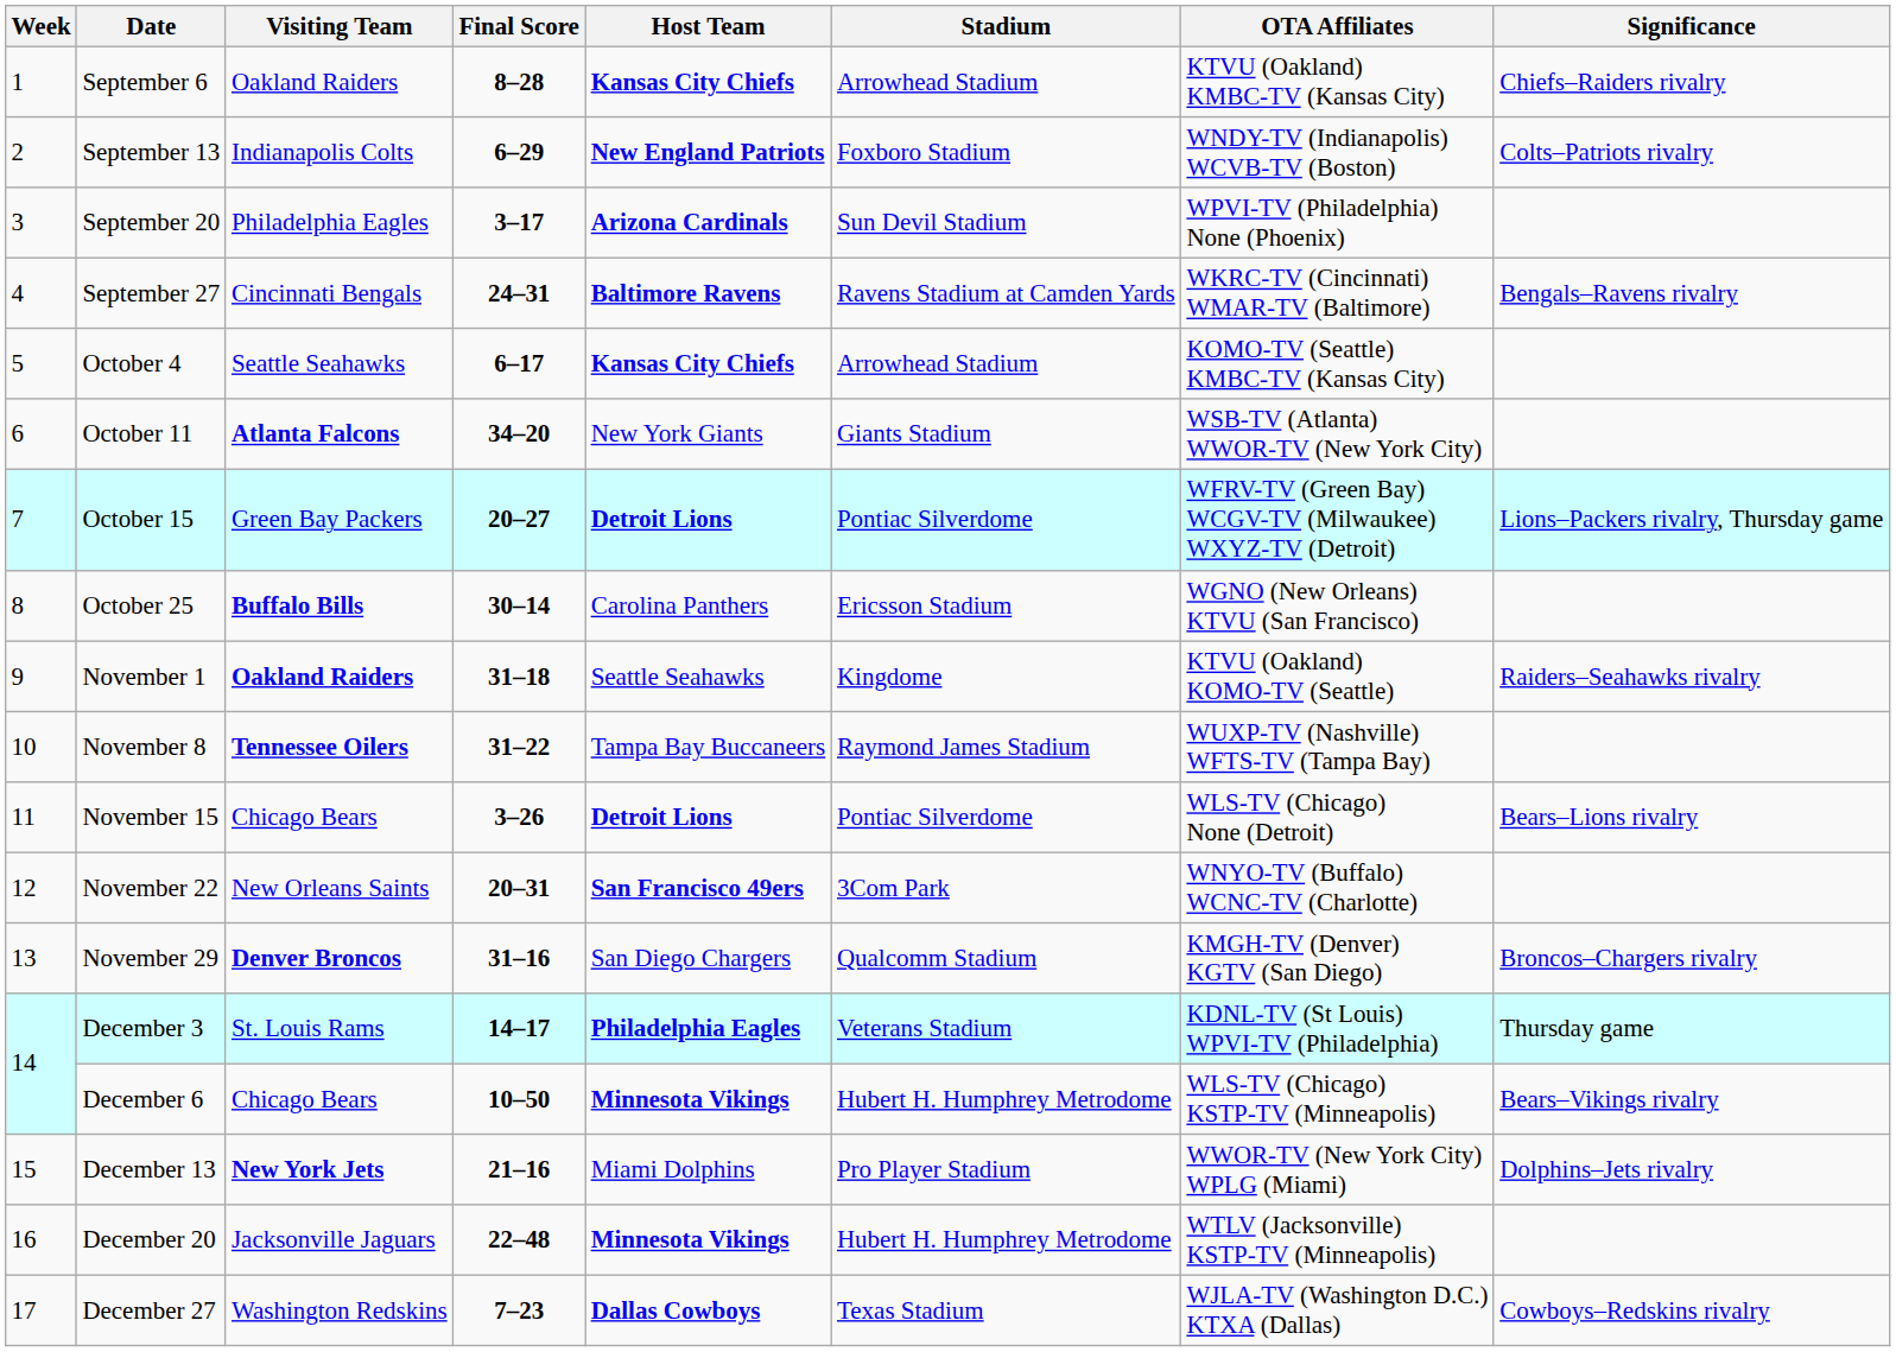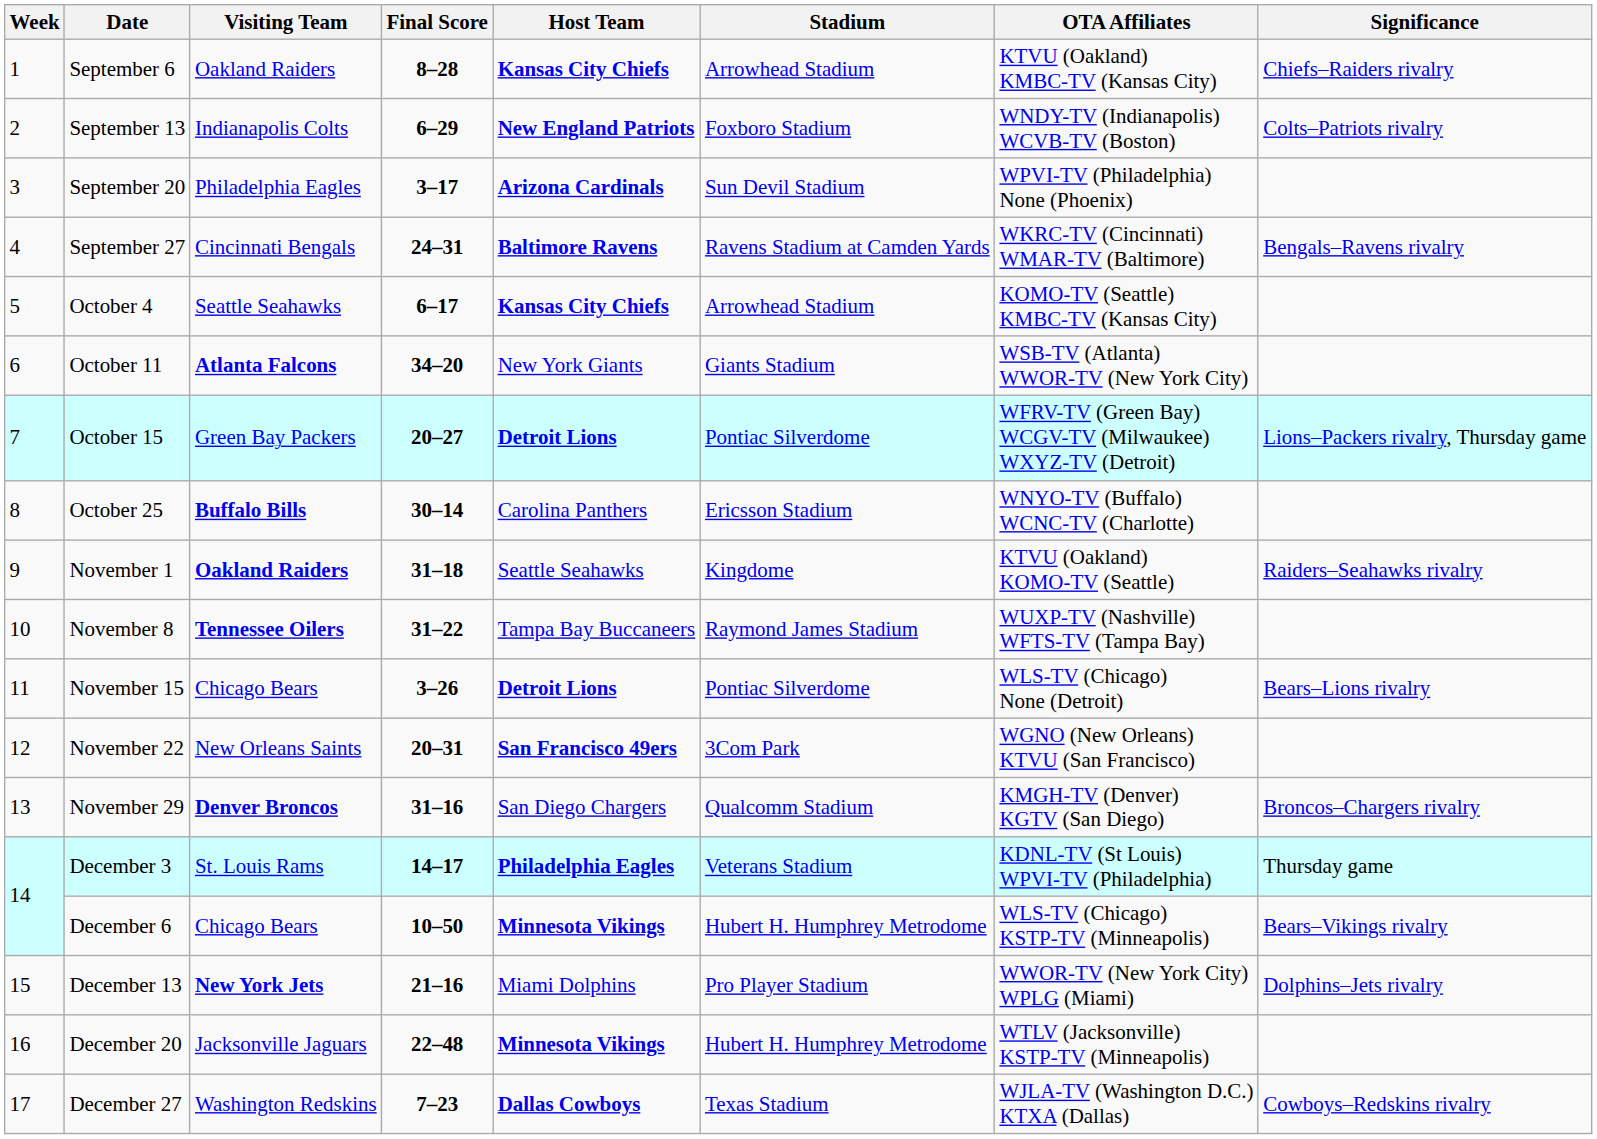October 25 | OTA Affiliates: WGNO (New Orleans) KTVU (San Francisco) -> WNYO-TV (Buffalo) WCNC-TV (Charlotte)
November 22 | OTA Affiliates: WNYO-TV (Buffalo) WCNC-TV (Charlotte) -> WGNO (New Orleans) KTVU (San Francisco)
